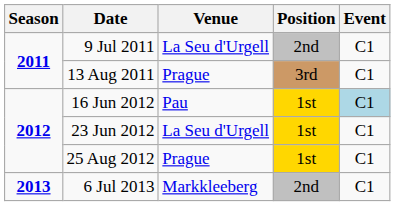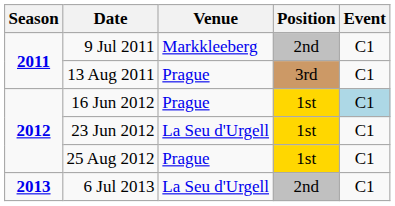9 Jul 2011 | Venue: La Seu d'Urgell -> Markkleeberg
16 Jun 2012 | Venue: Pau -> Prague
6 Jul 2013 | Venue: Markkleeberg -> La Seu d'Urgell
